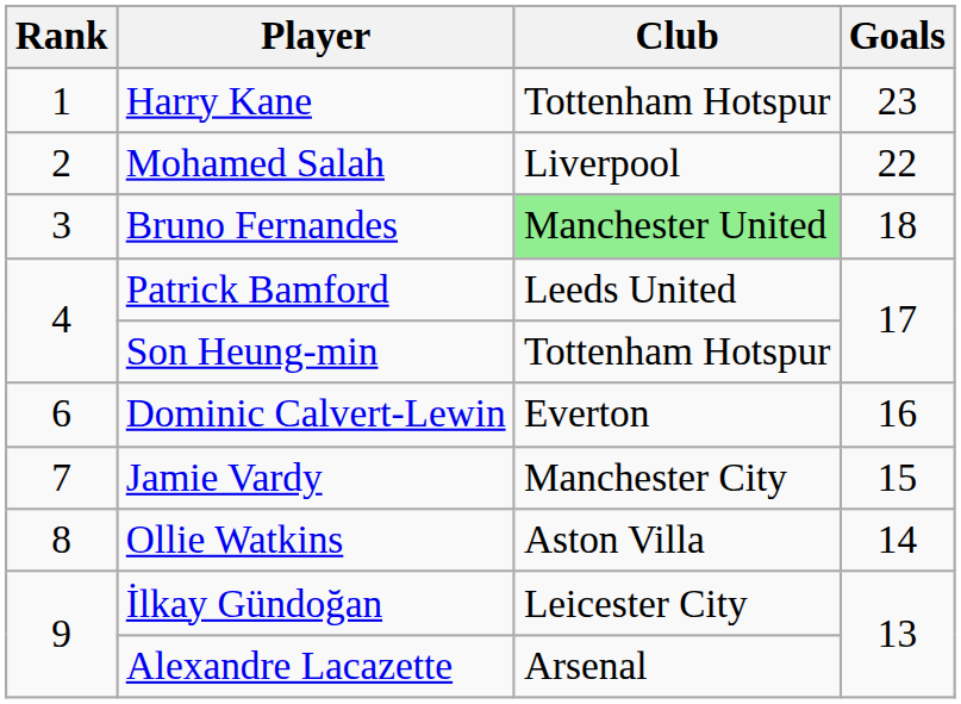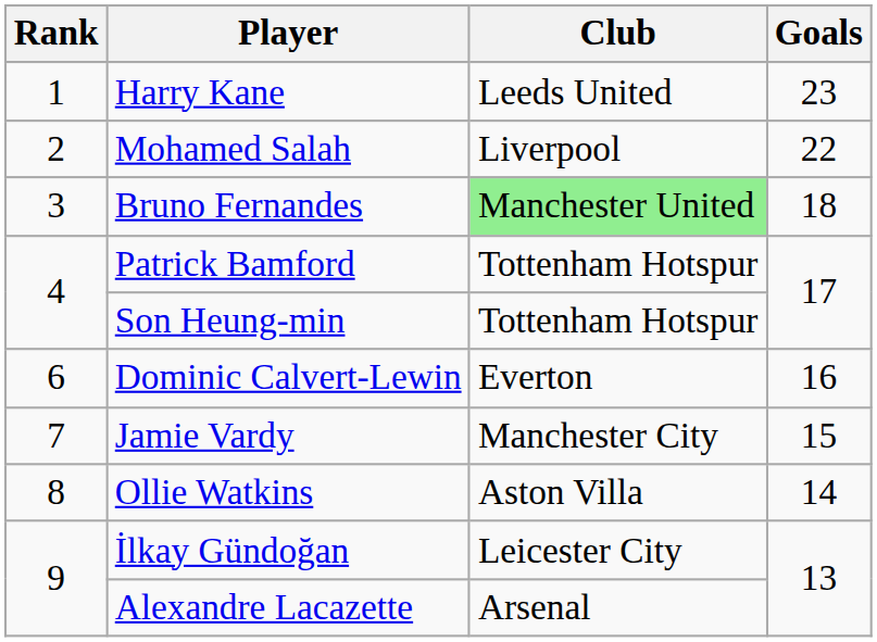Harry Kane | Club: Tottenham Hotspur -> Leeds United
Patrick Bamford | Club: Leeds United -> Tottenham Hotspur
